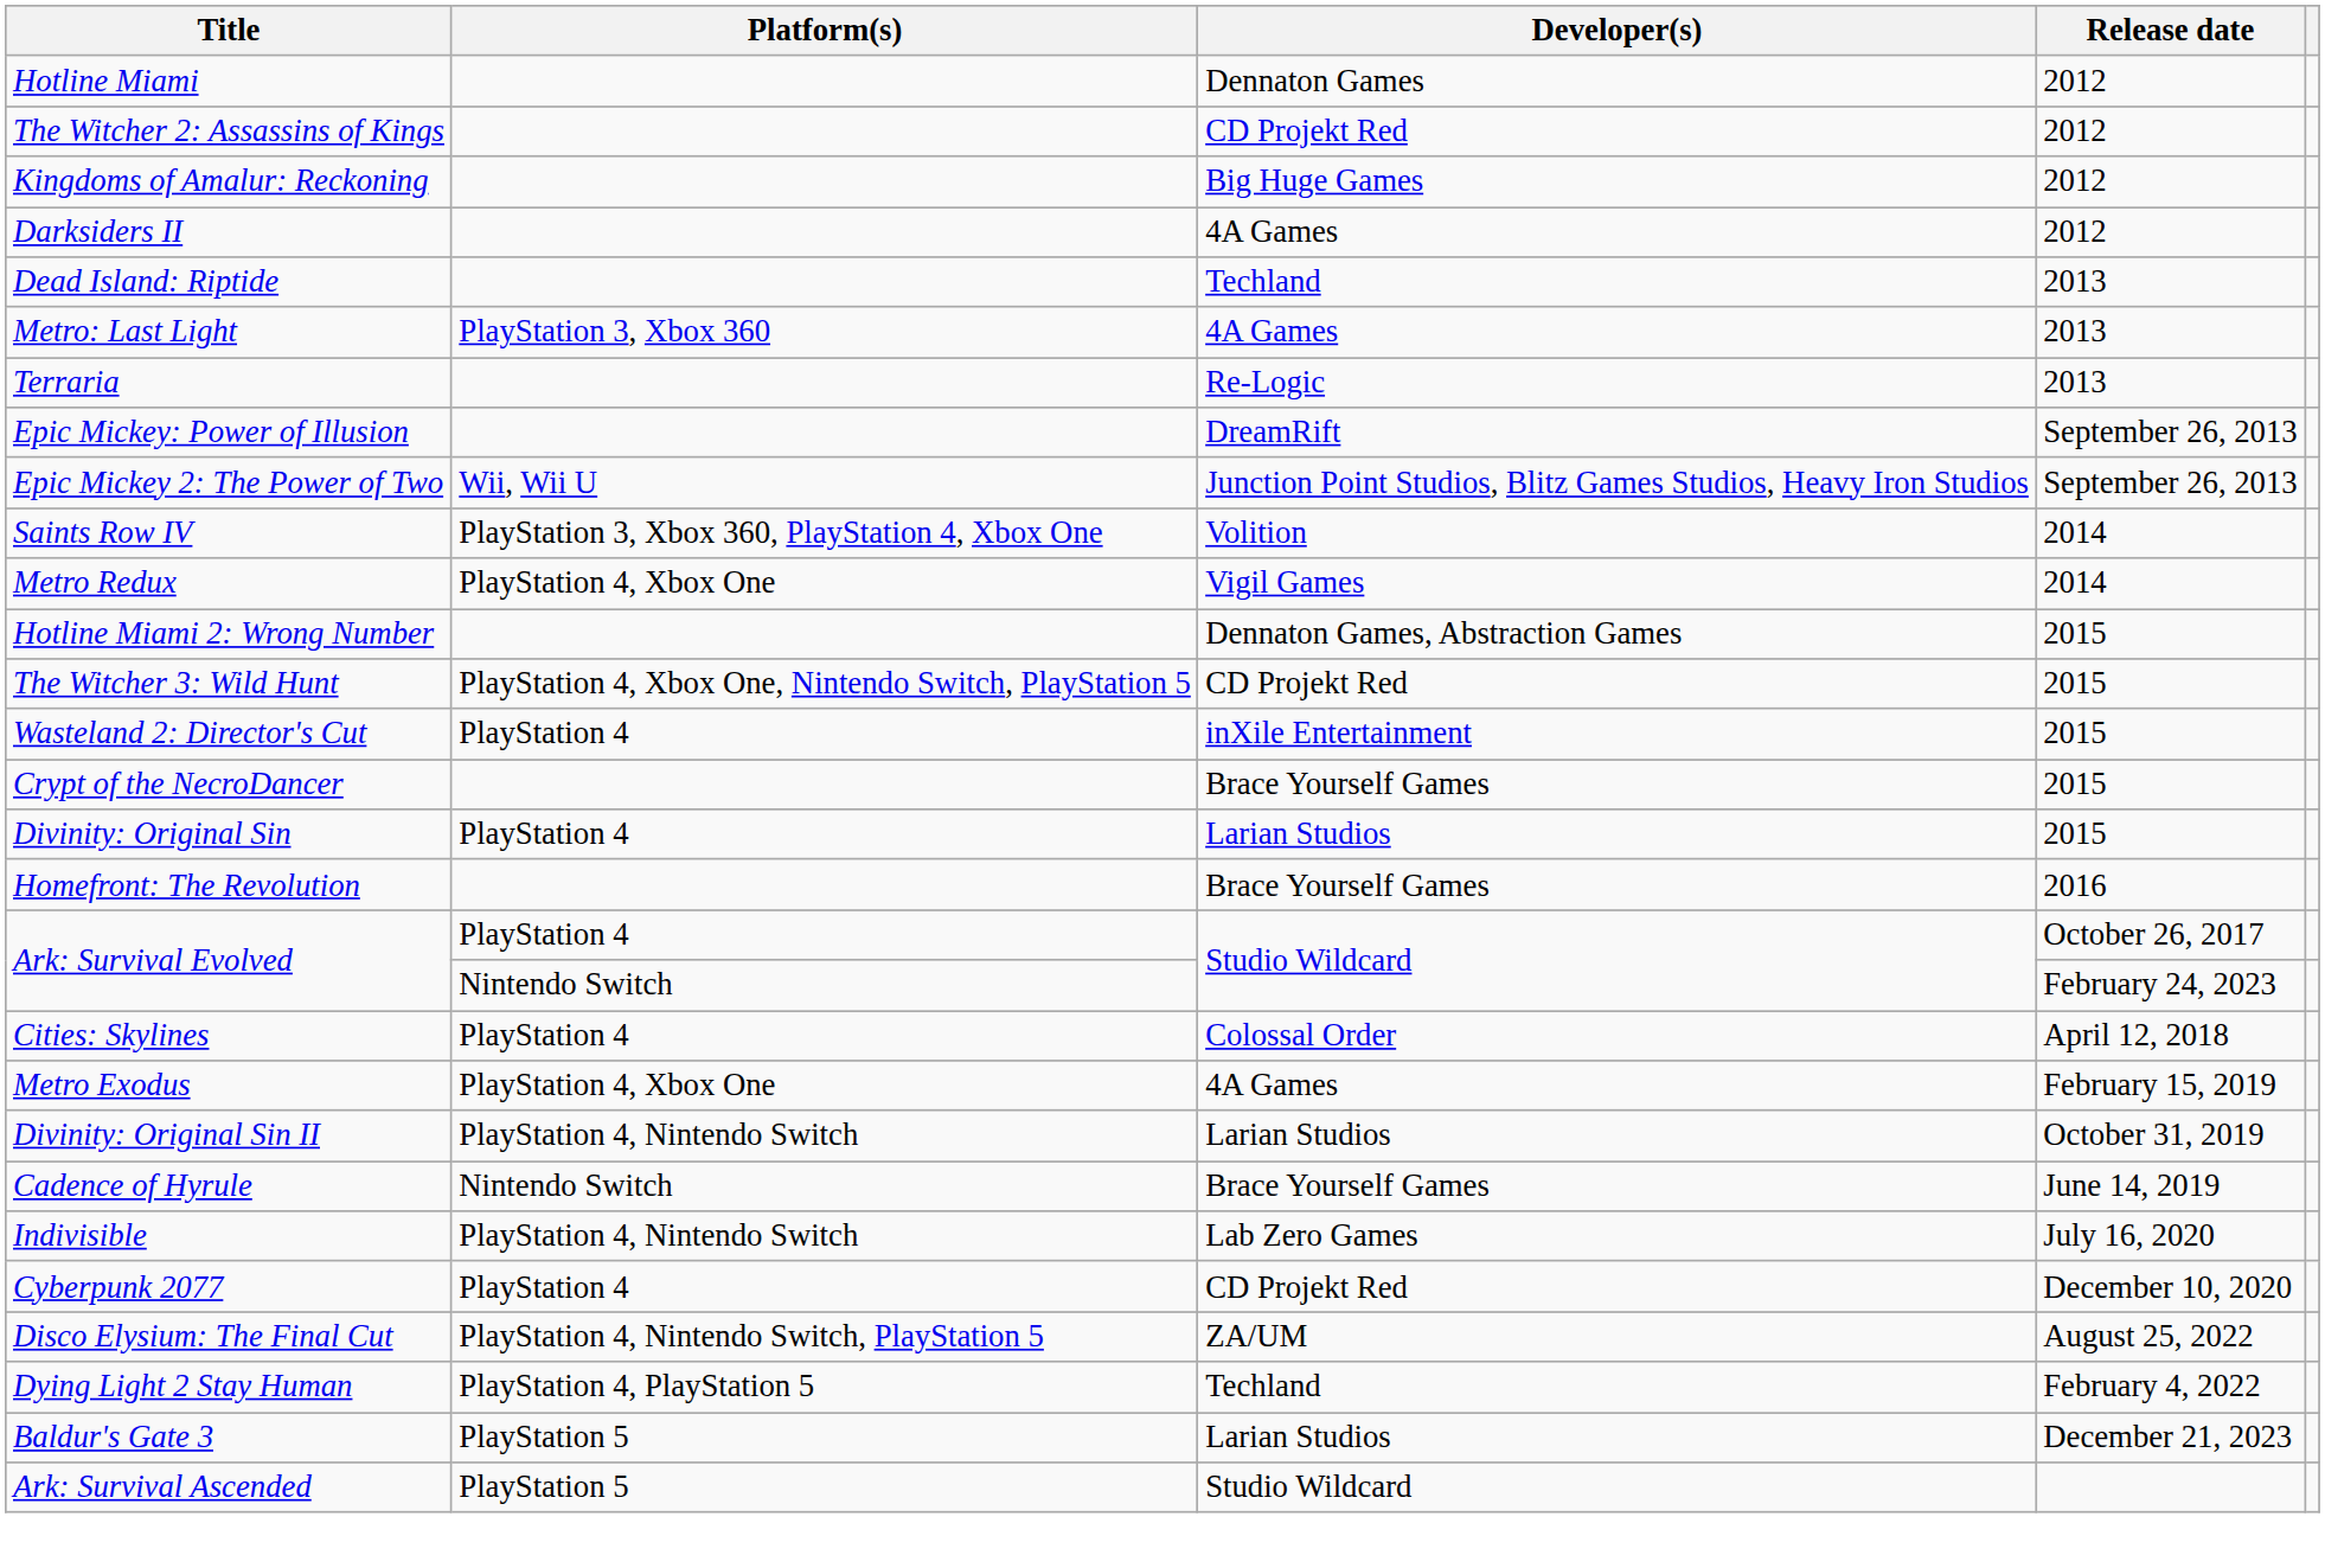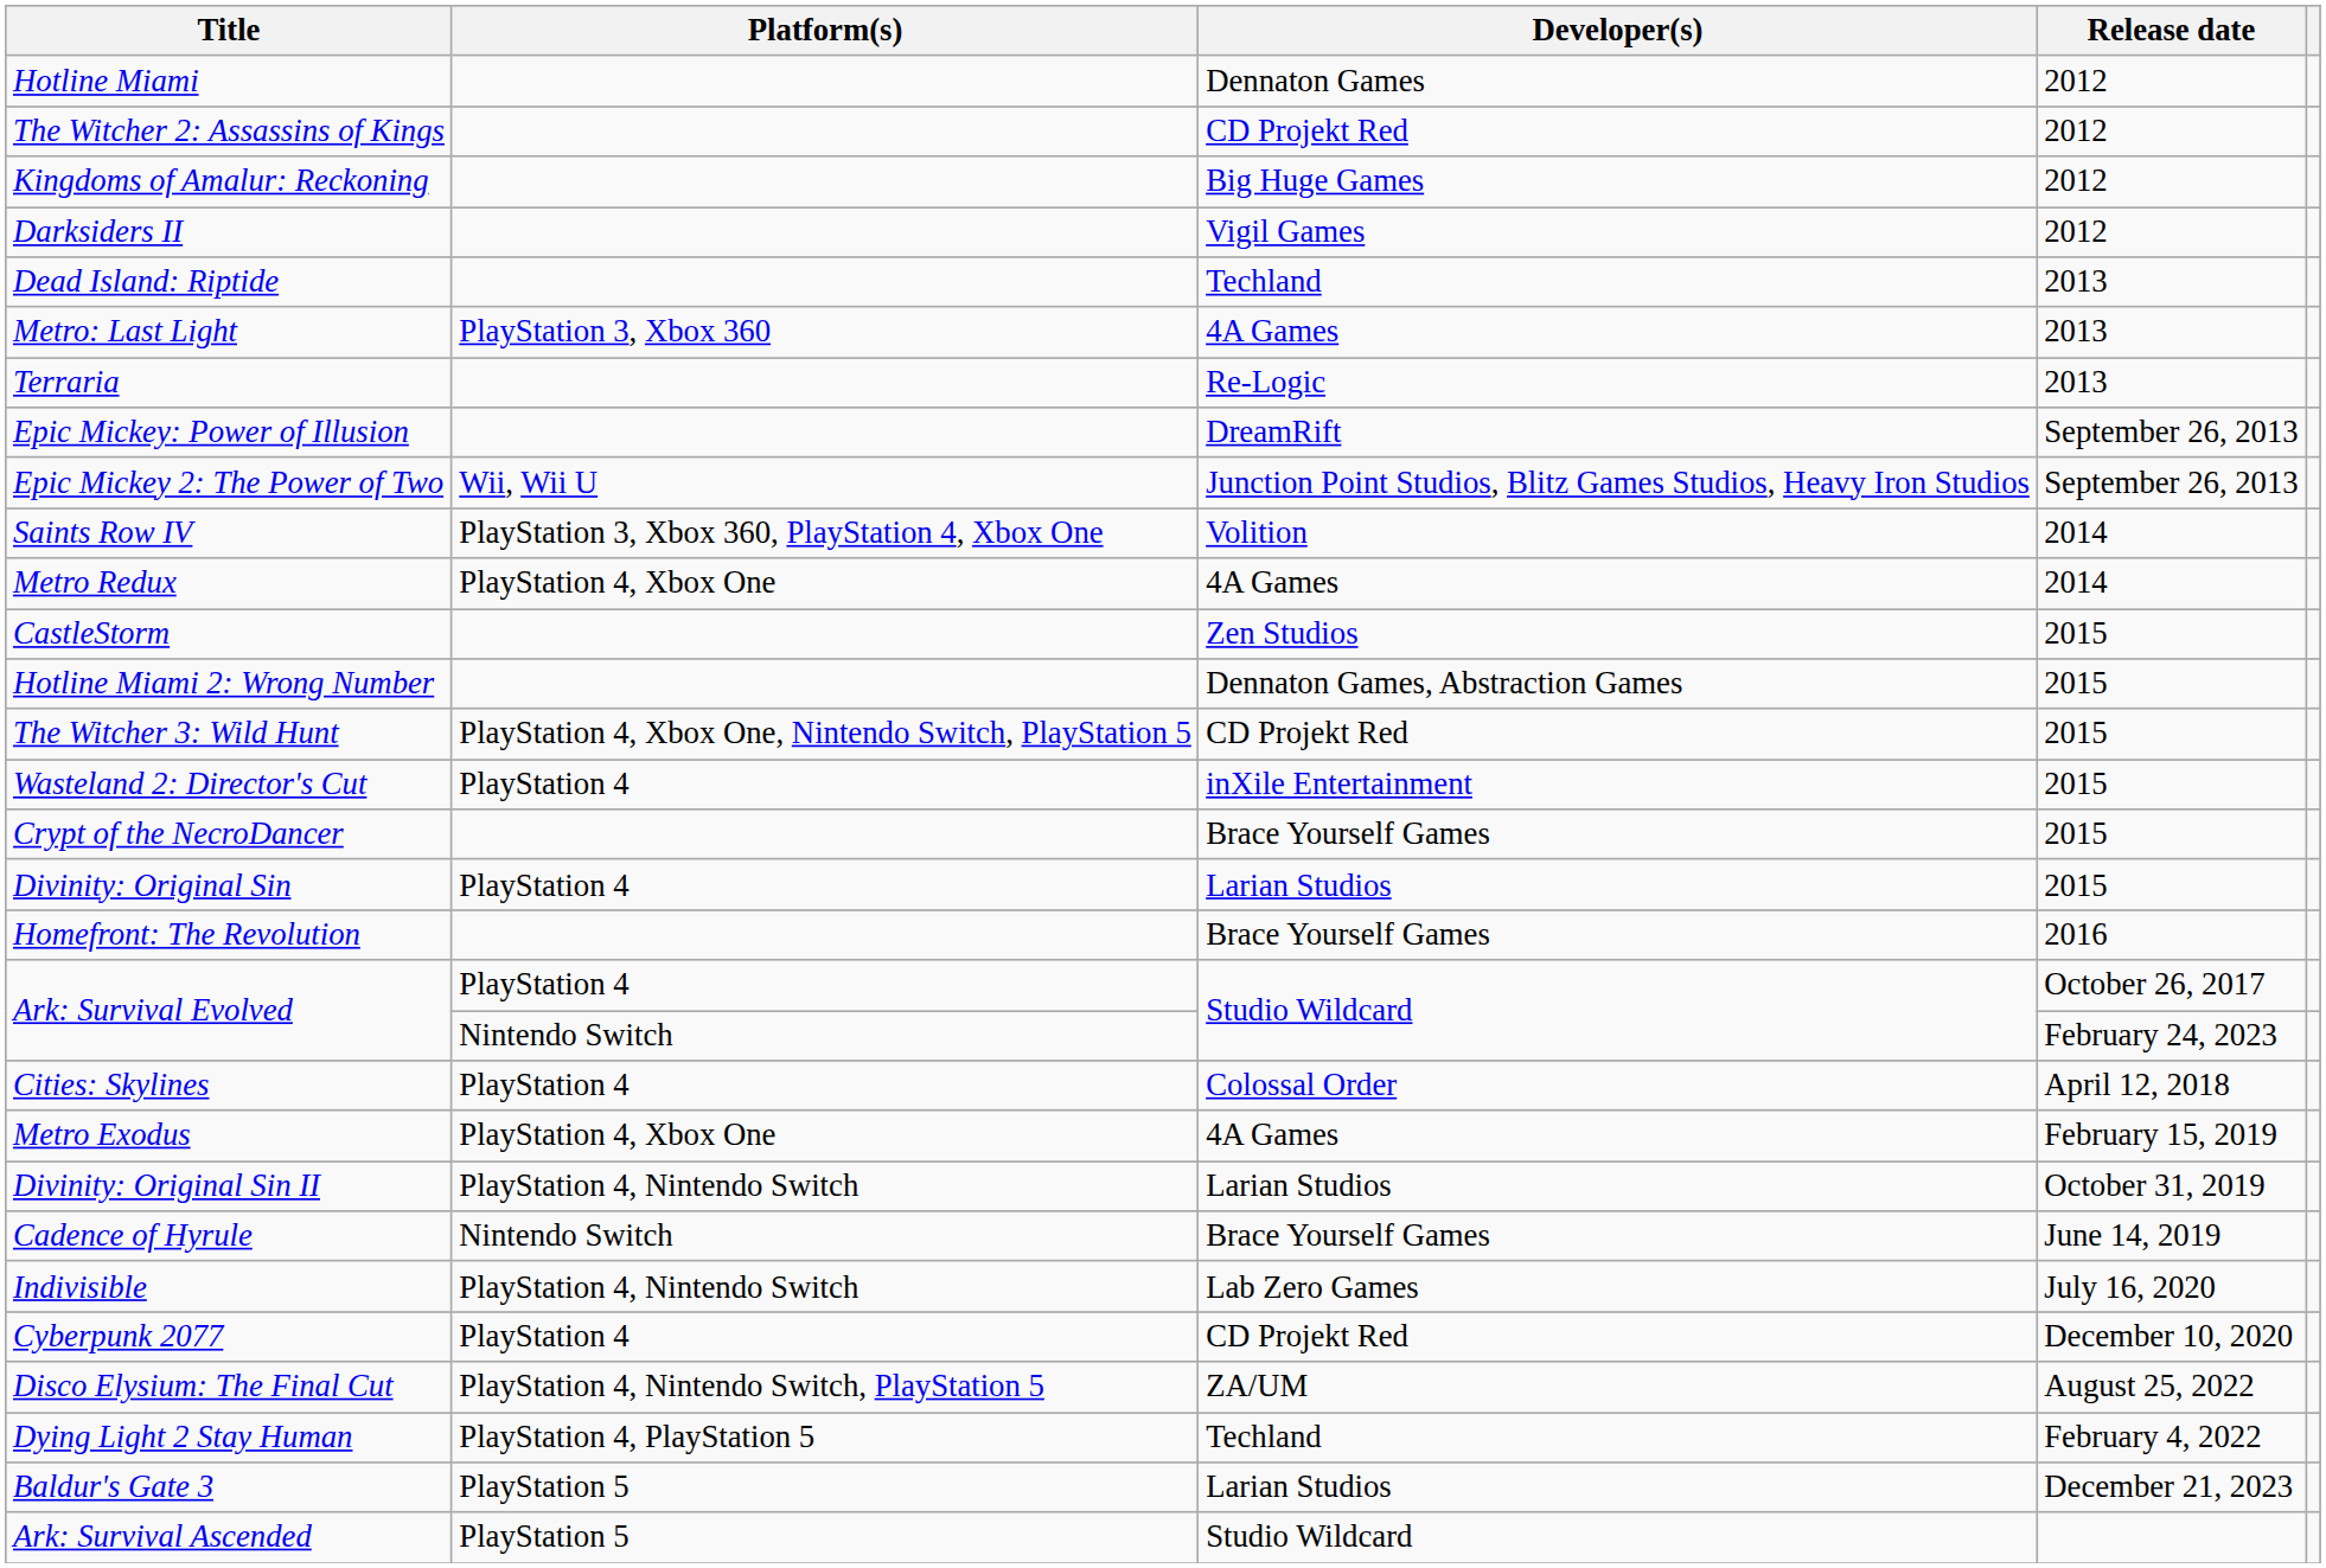Darksiders II | Developer(s): 4A Games -> Vigil Games
Metro Redux | Developer(s): Vigil Games -> 4A Games
+ row: CastleStorm | Zen Studios | 2015
